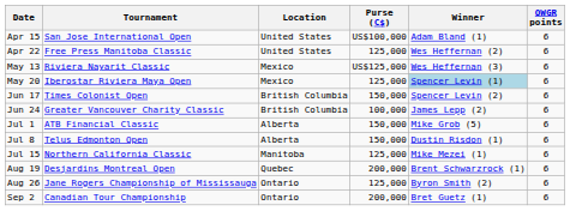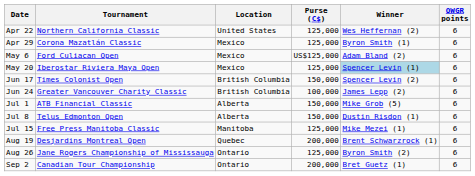- row: Apr 15 | San Jose International Open | United States | US$100,000 | Adam Bland (1) | 6
Apr 22 | Tournament: Free Press Manitoba Classic -> Northern California Classic
+ row: Apr 29 | Corona Mazatlán Classic | Mexico | 125,000 | Byron Smith (1) | 6
+ row: May 6 | Ford Culiacan Open | Mexico | US$125,000 | Adam Bland (2) | 6
- row: May 13 | Riviera Nayarit Classic | Mexico | US$125,000 | Wes Heffernan (3) | 6
Jul 15 | Tournament: Northern California Classic -> Free Press Manitoba Classic
